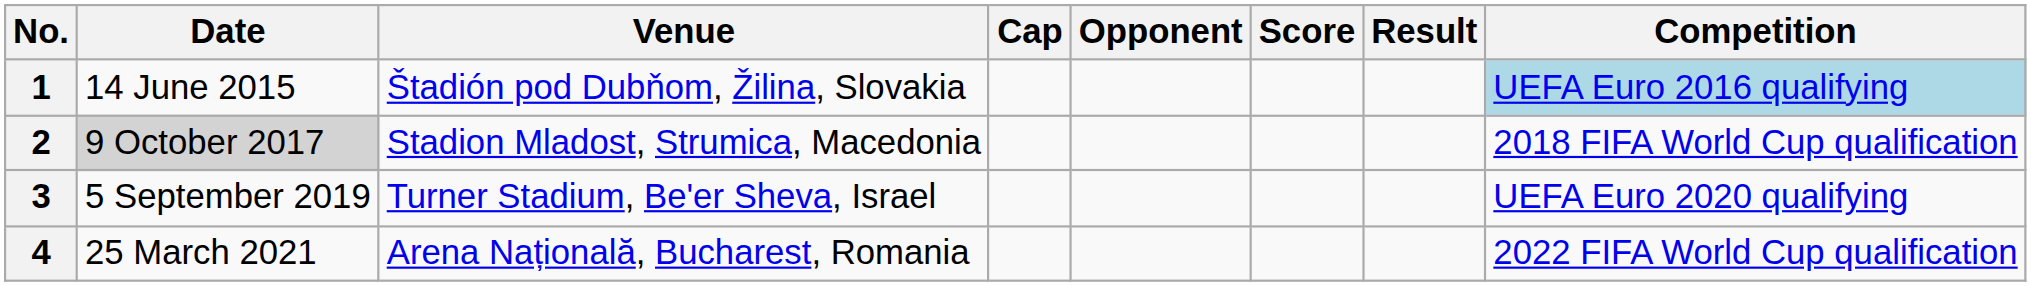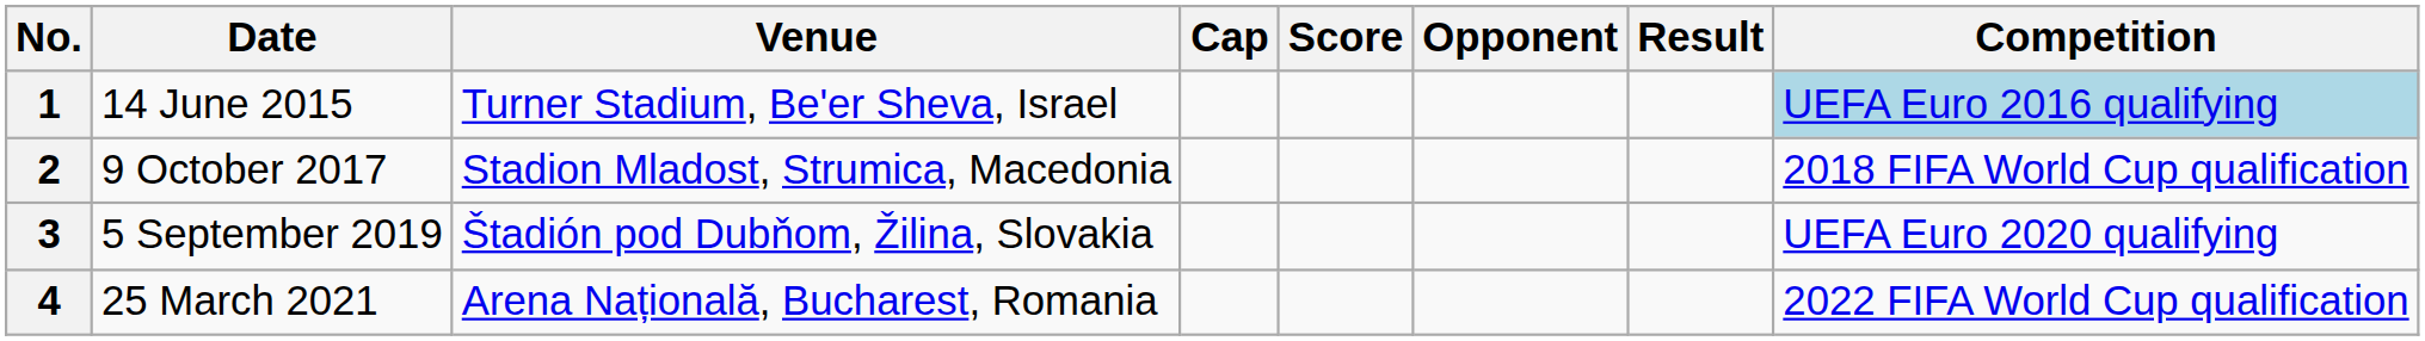columns swapped: Opponent <-> Score
1 | Venue: Štadión pod Dubňom, Žilina, Slovakia -> Turner Stadium, Be'er Sheva, Israel
2 | Date: lightgrey background -> no background
3 | Venue: Turner Stadium, Be'er Sheva, Israel -> Štadión pod Dubňom, Žilina, Slovakia
